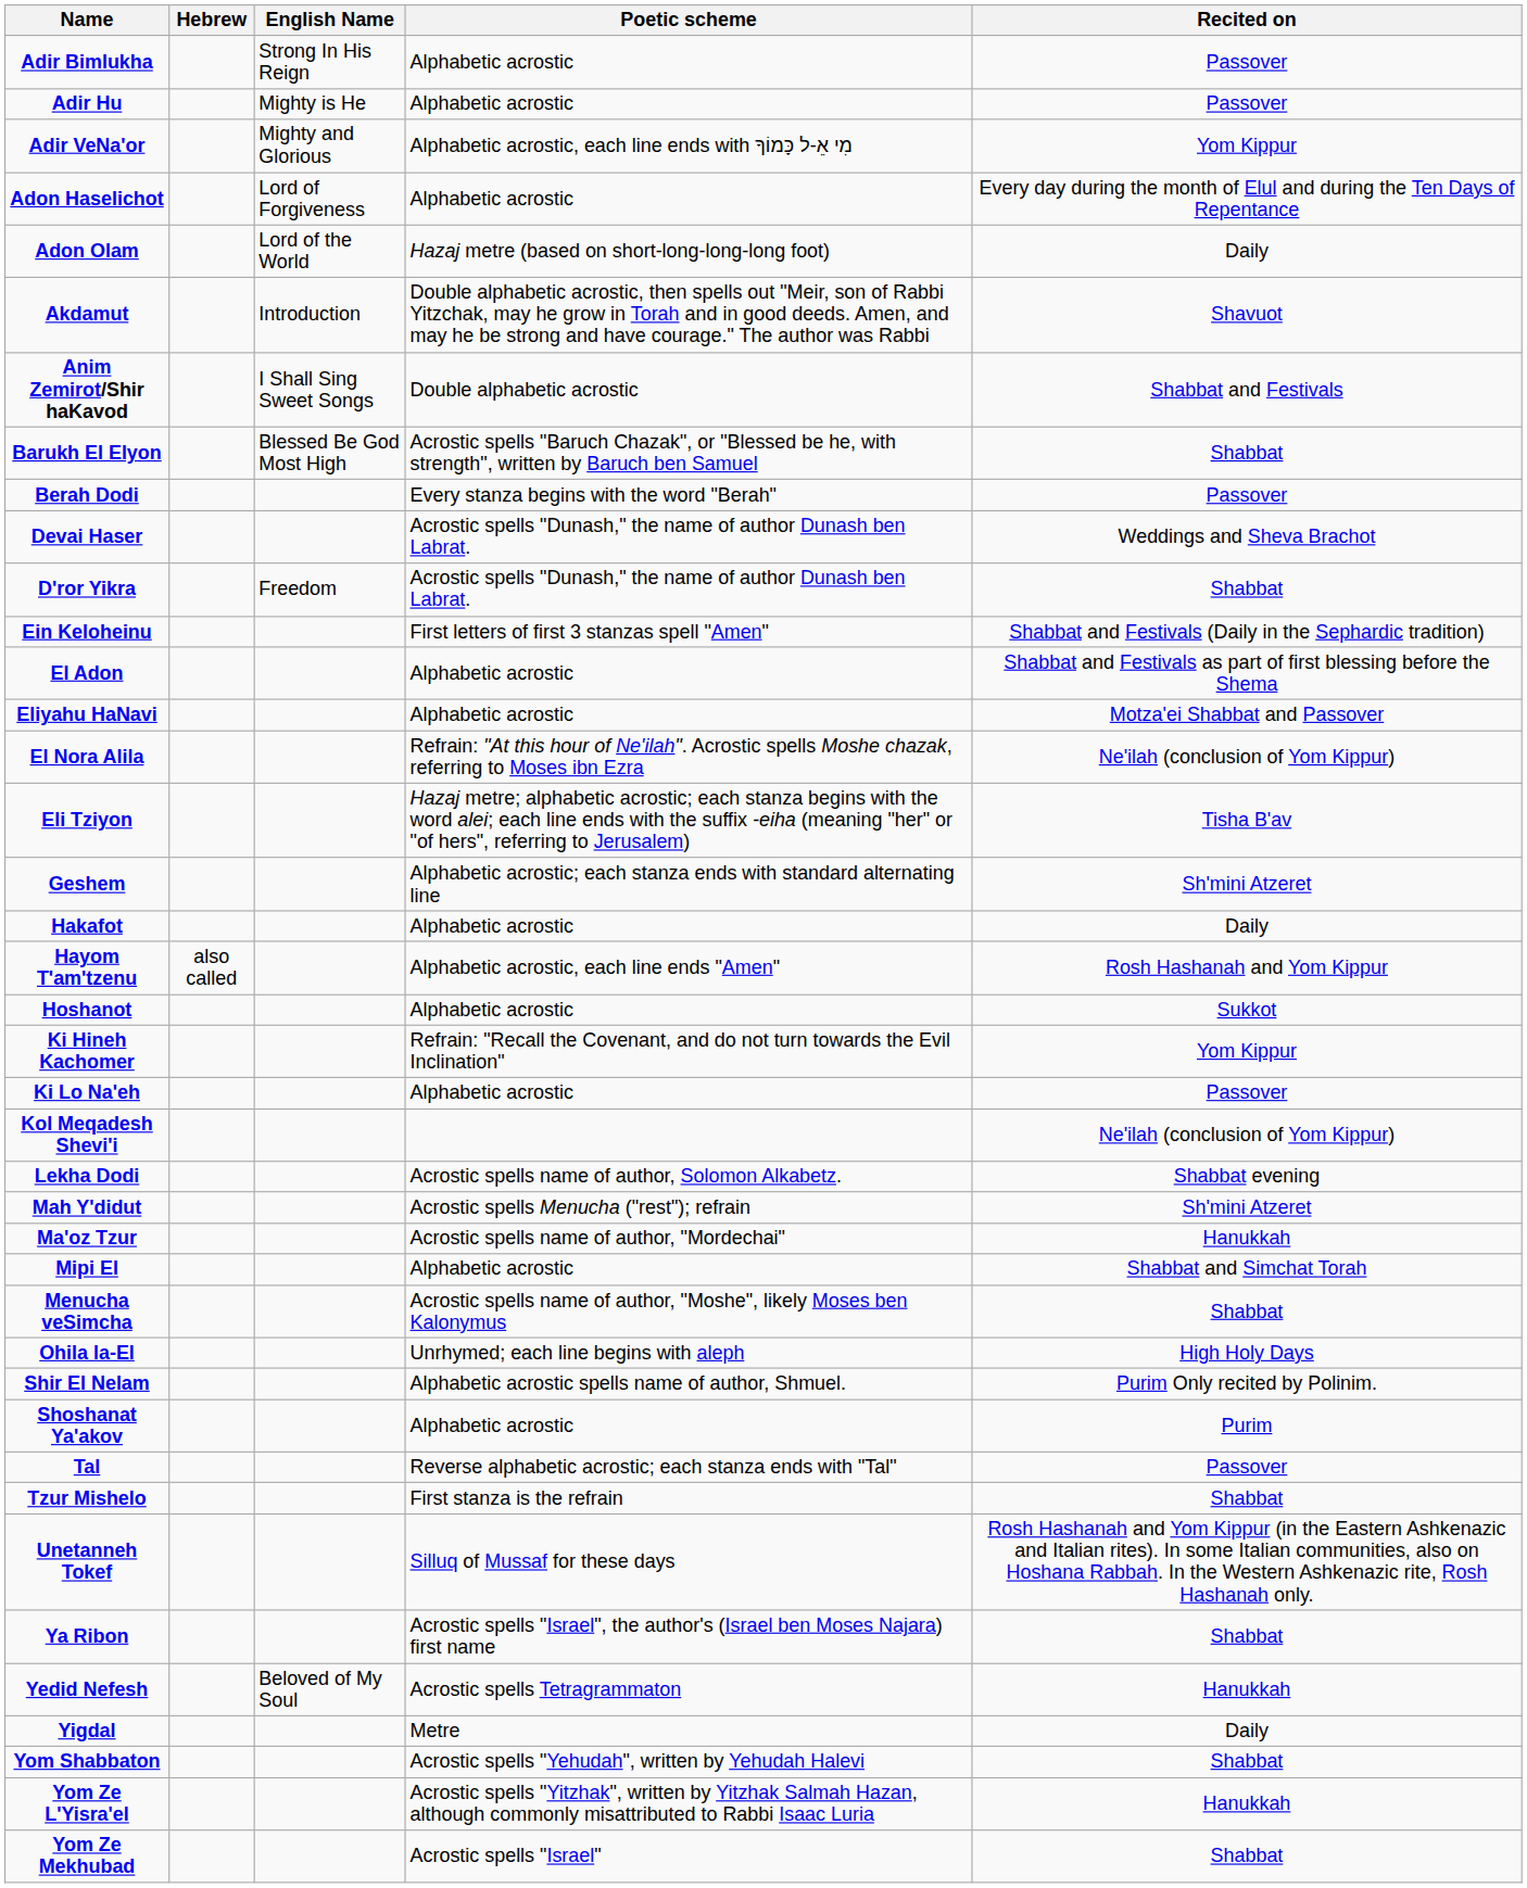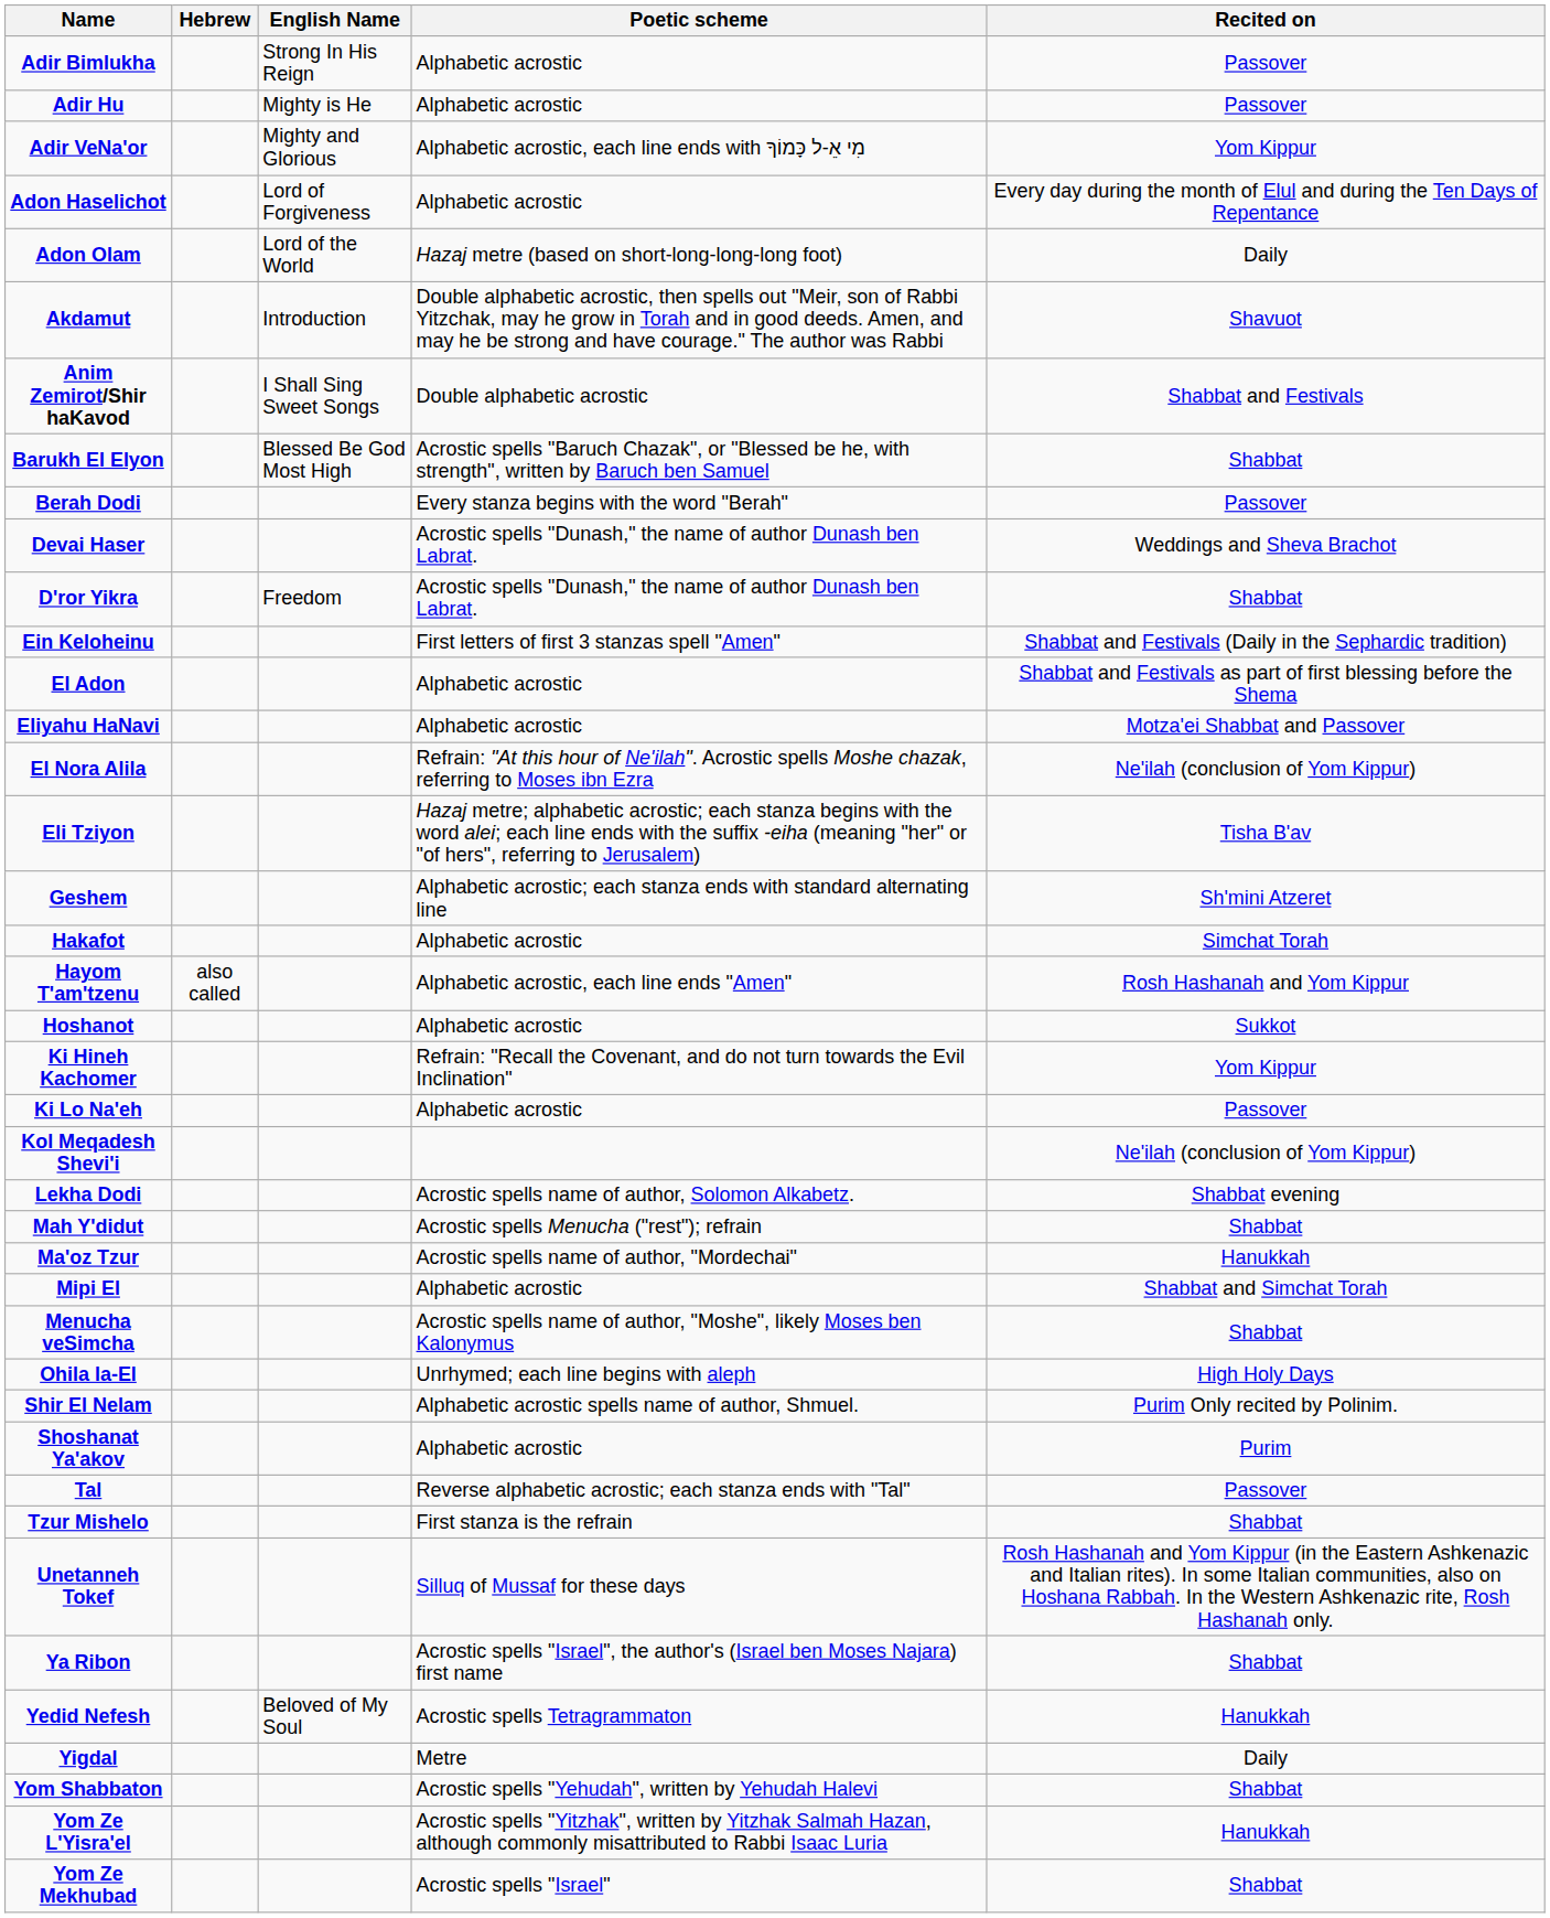Hakafot | Recited on: Daily -> Simchat Torah
Mah Y'didut | Recited on: Sh'mini Atzeret -> Shabbat
